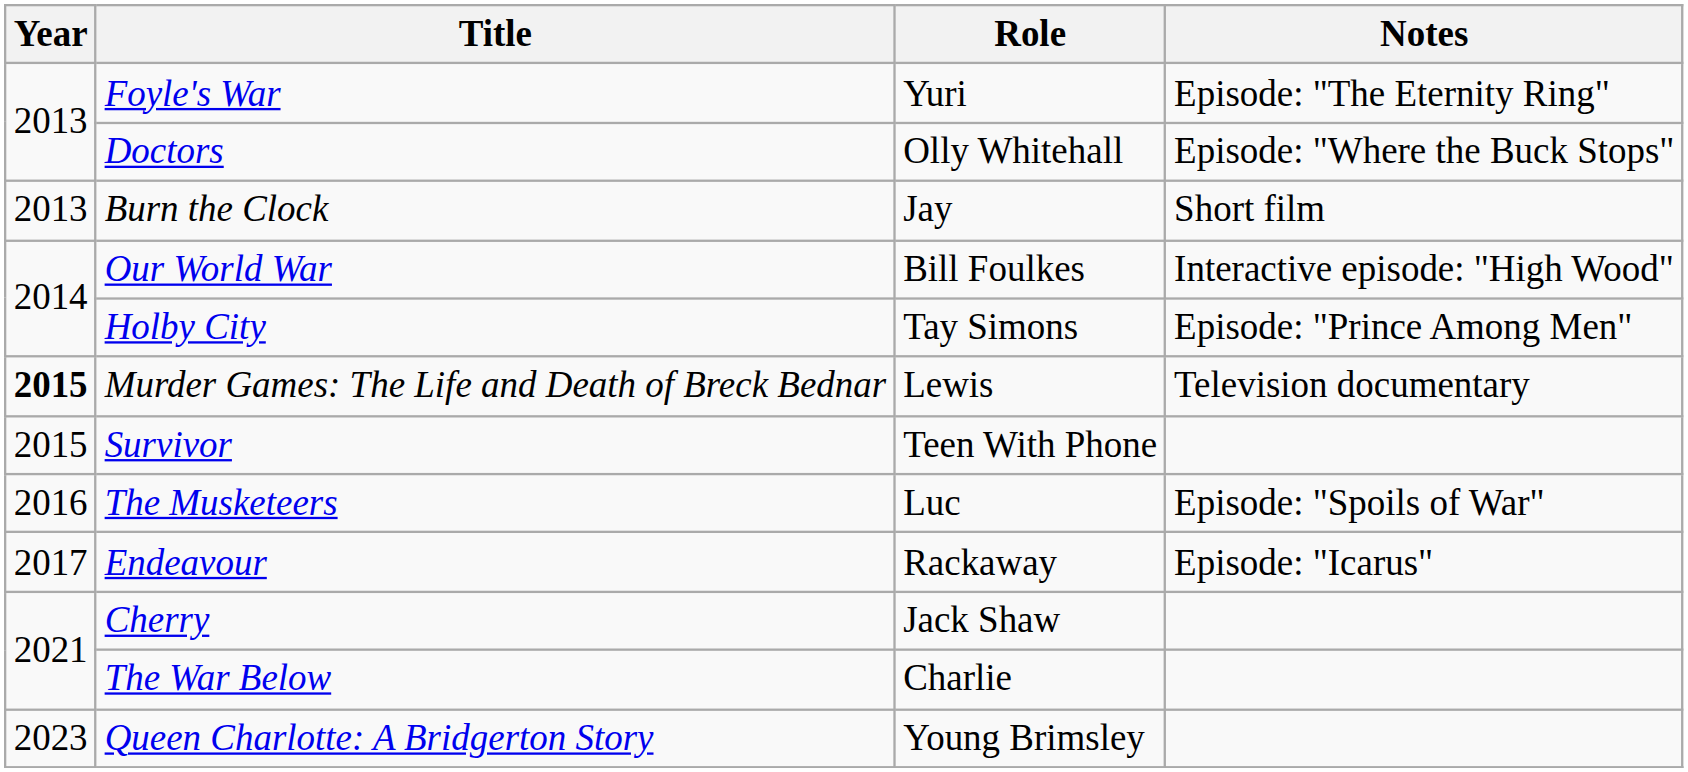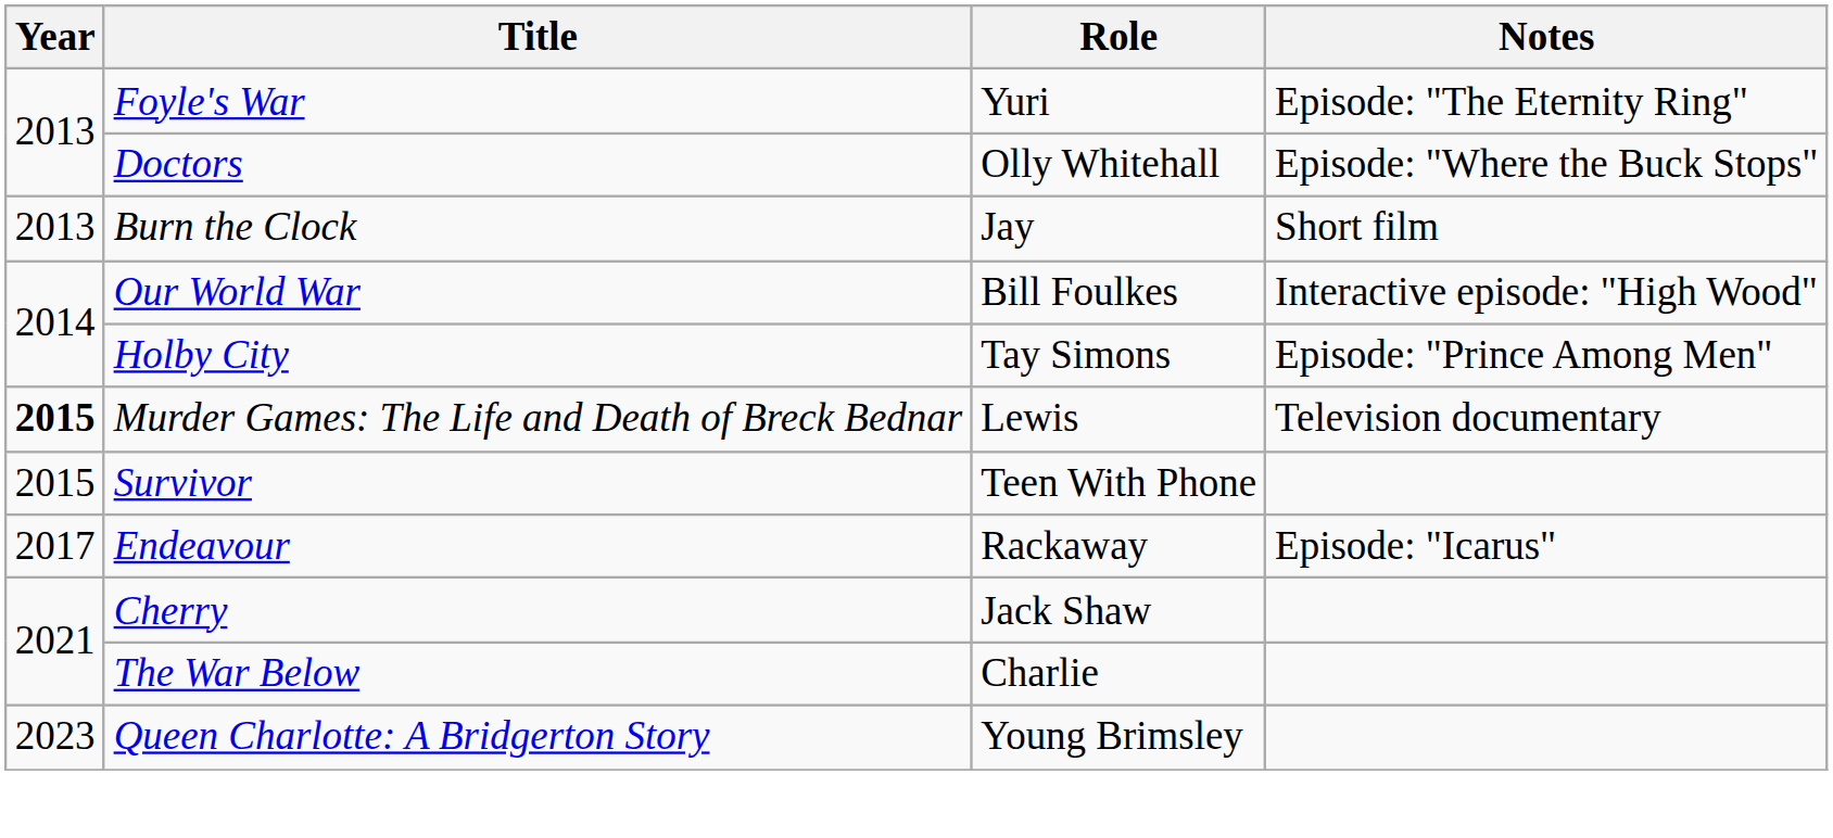- row: 2016 | The Musketeers | Luc | Episode: "Spoils of War"
